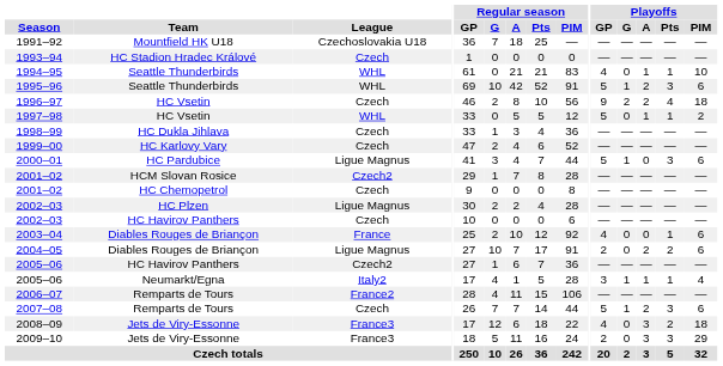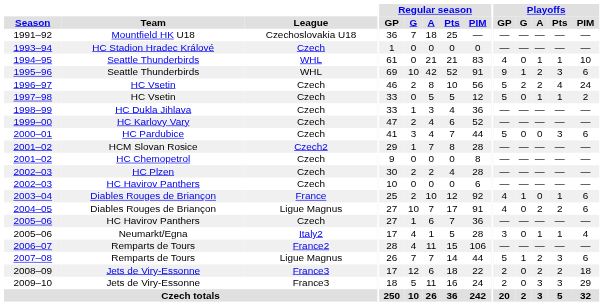1995–96 | Playoffs / GP: 5 -> 9
1996–97 | Playoffs / GP: 9 -> 5
1996–97 | Playoffs / PIM: 18 -> 24
1997–98 | League: WHL -> Czech
2000–01 | League: Ligue Magnus -> Czech
2000–01 | Playoffs / G: 1 -> 0
2002–03 / HC Plzen | League: Ligue Magnus -> Czech
2003–04 | Playoffs / G: 0 -> 1
2004–05 | Playoffs / GP: 2 -> 4
2005–06 / HC Havirov Panthers | League: Czech2 -> Czech
2005–06 / Neumarkt/Egna | Playoffs / G: 1 -> 0
2007–08 | League: Czech -> Ligue Magnus
2008–09 | Playoffs / GP: 4 -> 2
2008–09 | Playoffs / A: 3 -> 2
